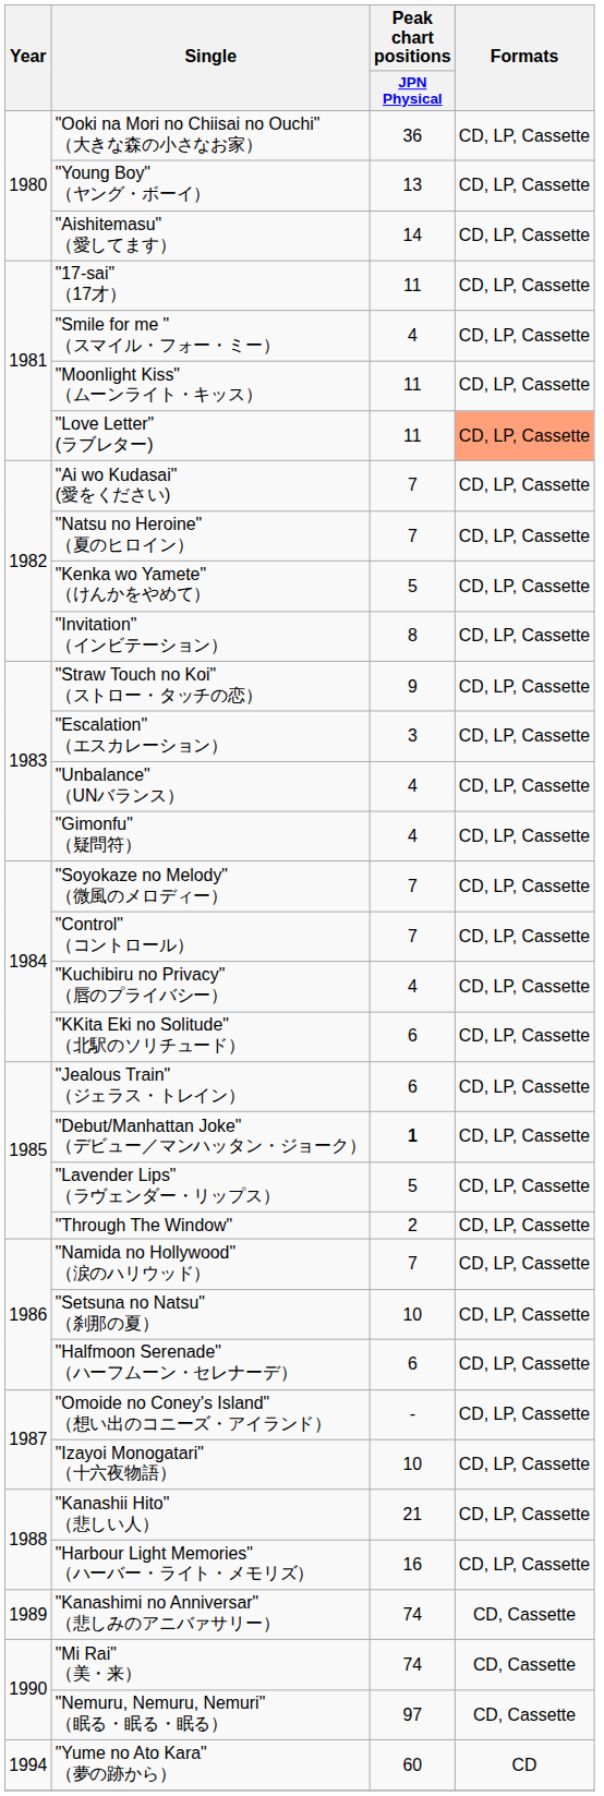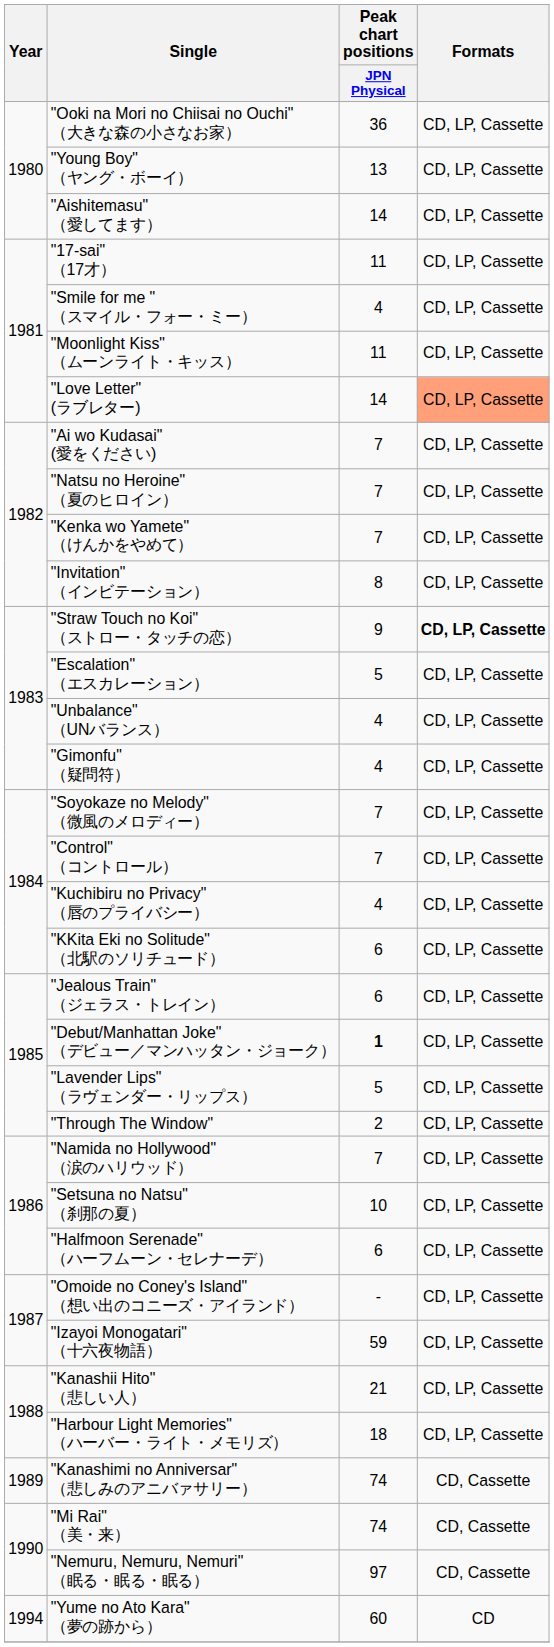"Love Letter" (ラブレター) | Peak chart positions / JPN Physical: 11 -> 14
"Kenka wo Yamete" （けんかをやめて） | Peak chart positions / JPN Physical: 5 -> 7
"Straw Touch no Koi" （ストロー・タッチの恋） | Formats: normal -> bold
"Escalation" （エスカレーション） | Peak chart positions / JPN Physical: 3 -> 5
"Izayoi Monogatari" （十六夜物語） | Peak chart positions / JPN Physical: 10 -> 59
"Harbour Light Memories" （ハーバー・ライト・メモリズ） | Peak chart positions / JPN Physical: 16 -> 18
